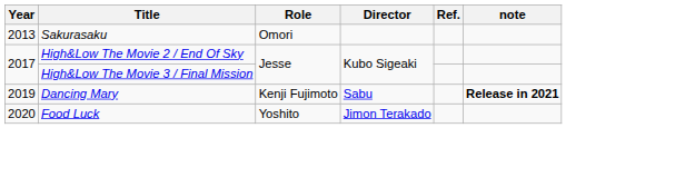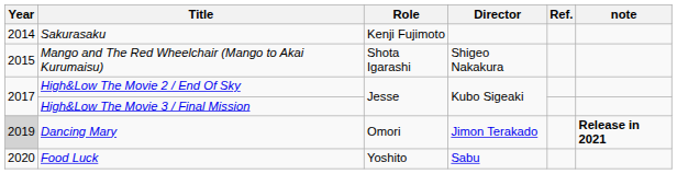Sakurasaku | Year: 2013 -> 2014
Sakurasaku | Role: Omori -> Kenji Fujimoto
+ row: 2015 | Mango and The Red Wheelchair (Mango to Akai Kurumaisu) | Shota Igarashi | Shigeo Nakakura
Dancing Mary | Year: no background -> lightgrey background
Dancing Mary | Role: Kenji Fujimoto -> Omori
Dancing Mary | Director: Sabu -> Jimon Terakado
Food Luck | Director: Jimon Terakado -> Sabu
